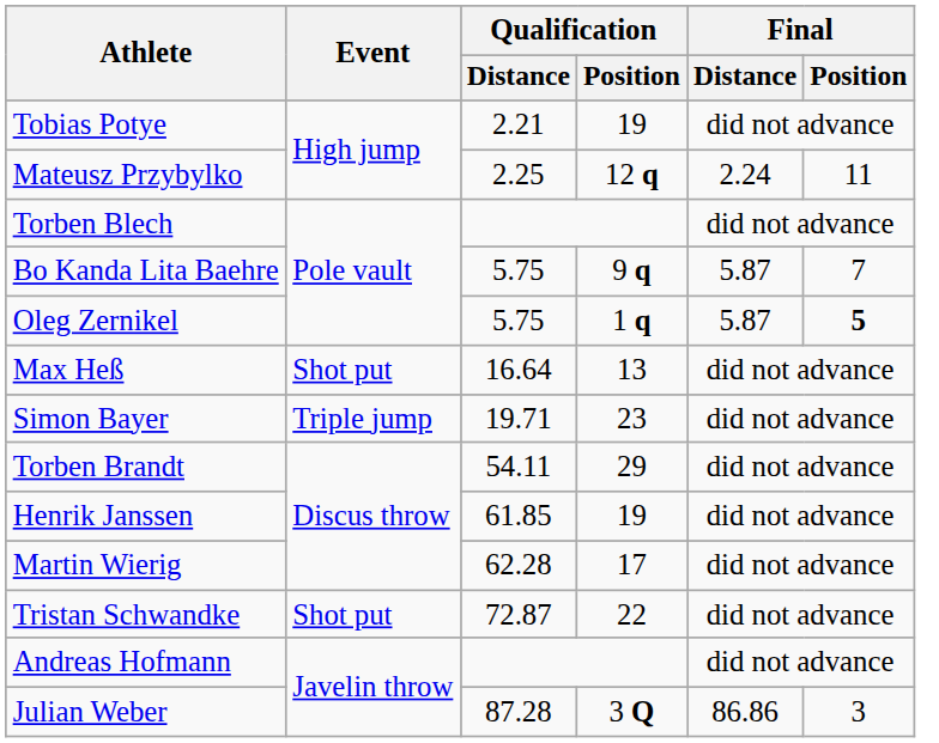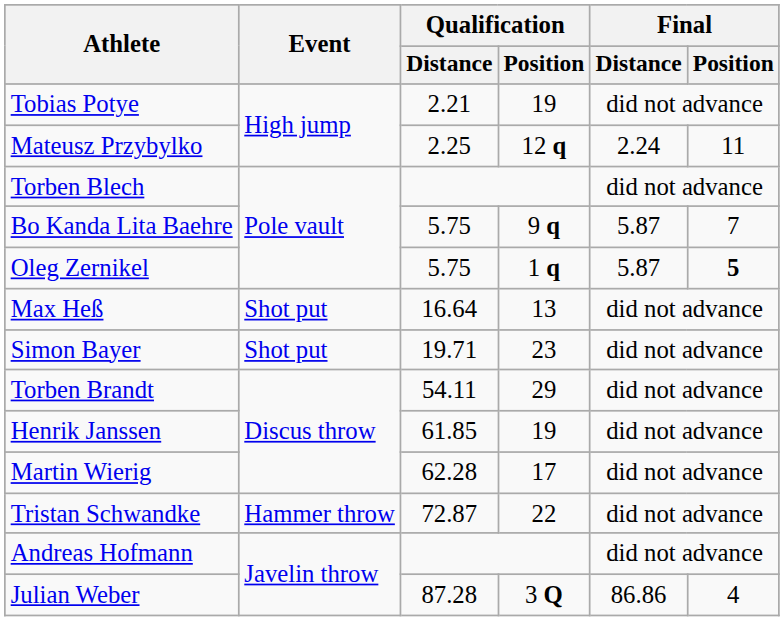Simon Bayer | Event: Triple jump -> Shot put
Tristan Schwandke | Event: Shot put -> Hammer throw
Julian Weber | Final / Position: 3 -> 4
